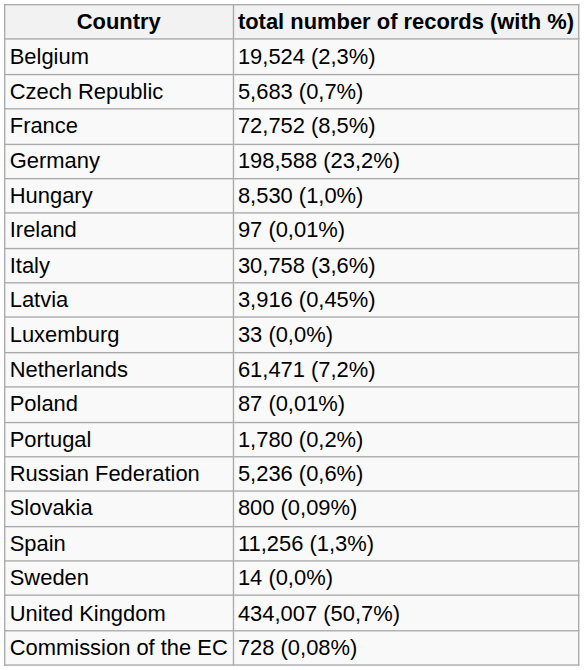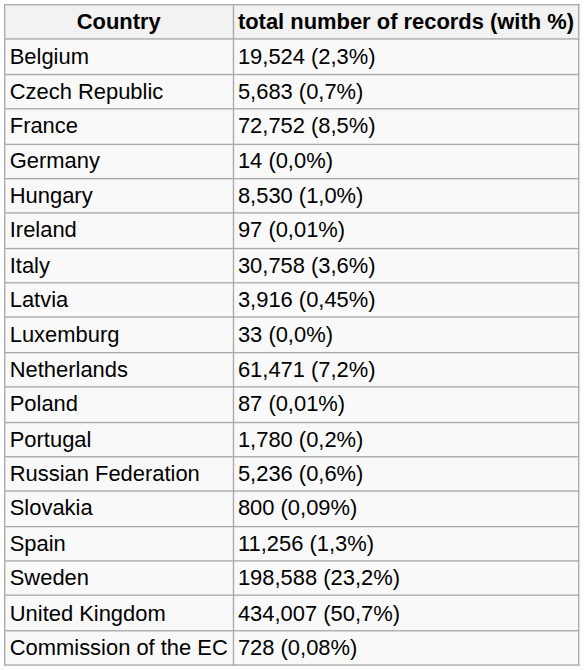Germany | total number of records (with %): 198,588 (23,2%) -> 14 (0,0%)
Sweden | total number of records (with %): 14 (0,0%) -> 198,588 (23,2%)
